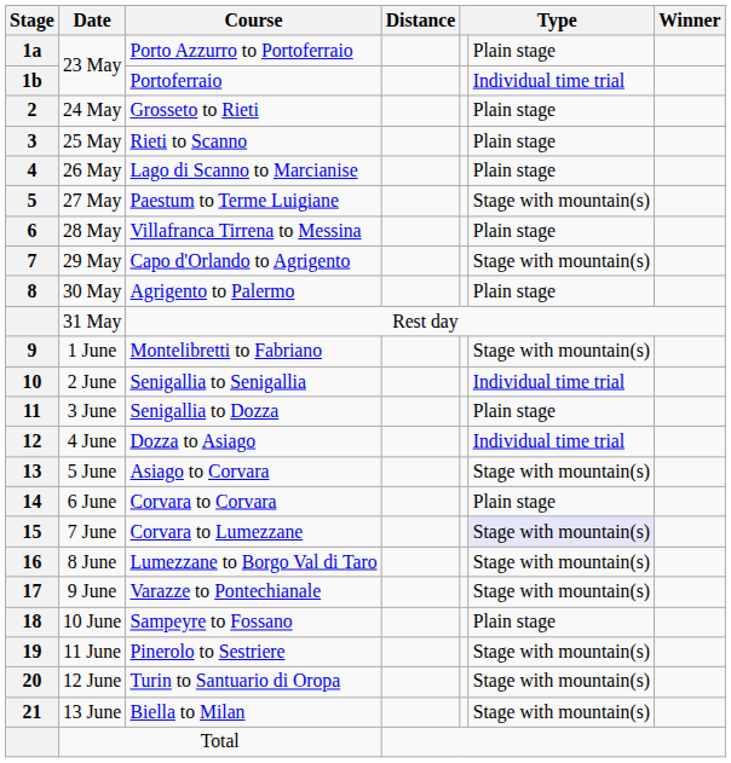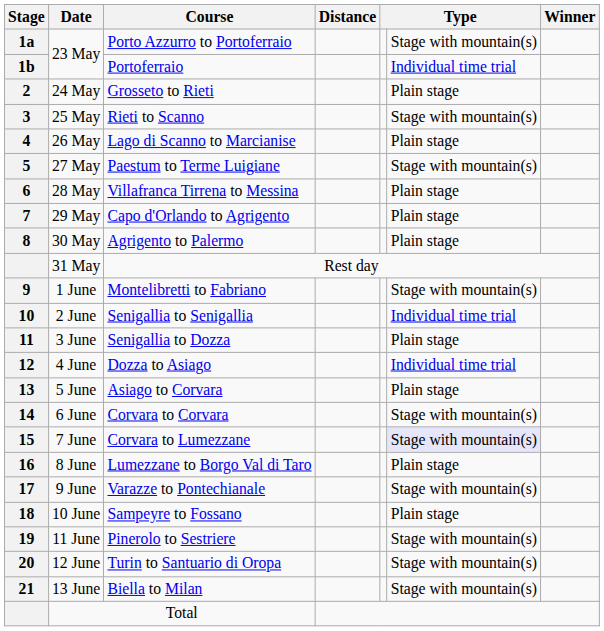Porto Azzurro to Portoferraio | column 6: Plain stage -> Stage with mountain(s)
Rieti to Scanno | column 6: Plain stage -> Stage with mountain(s)
Capo d'Orlando to Agrigento | column 6: Stage with mountain(s) -> Plain stage
Asiago to Corvara | column 6: Stage with mountain(s) -> Plain stage
Corvara to Corvara | column 6: Plain stage -> Stage with mountain(s)
Lumezzane to Borgo Val di Taro | column 6: Stage with mountain(s) -> Plain stage
